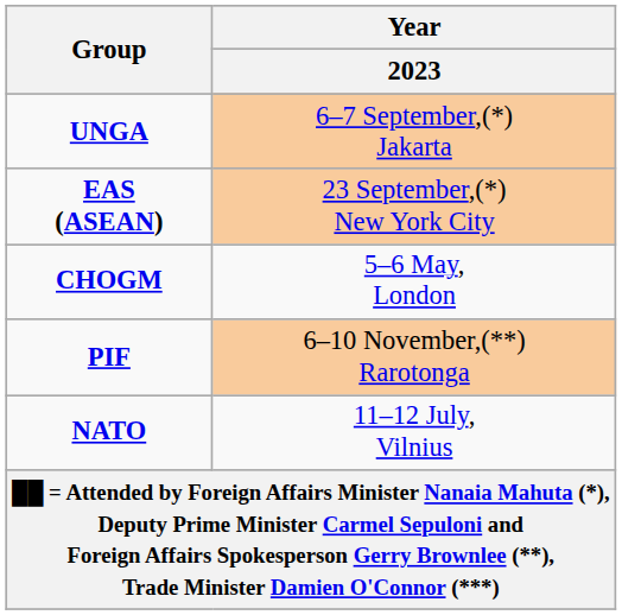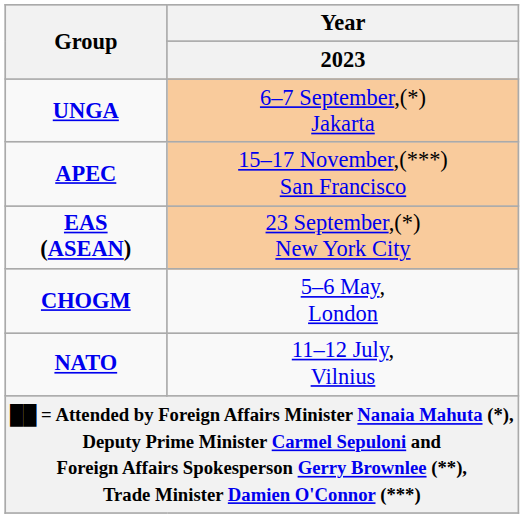+ row: APEC | 15–17 November,(***) San Francisco
- row: PIF | 6–10 November,(**) Rarotonga
